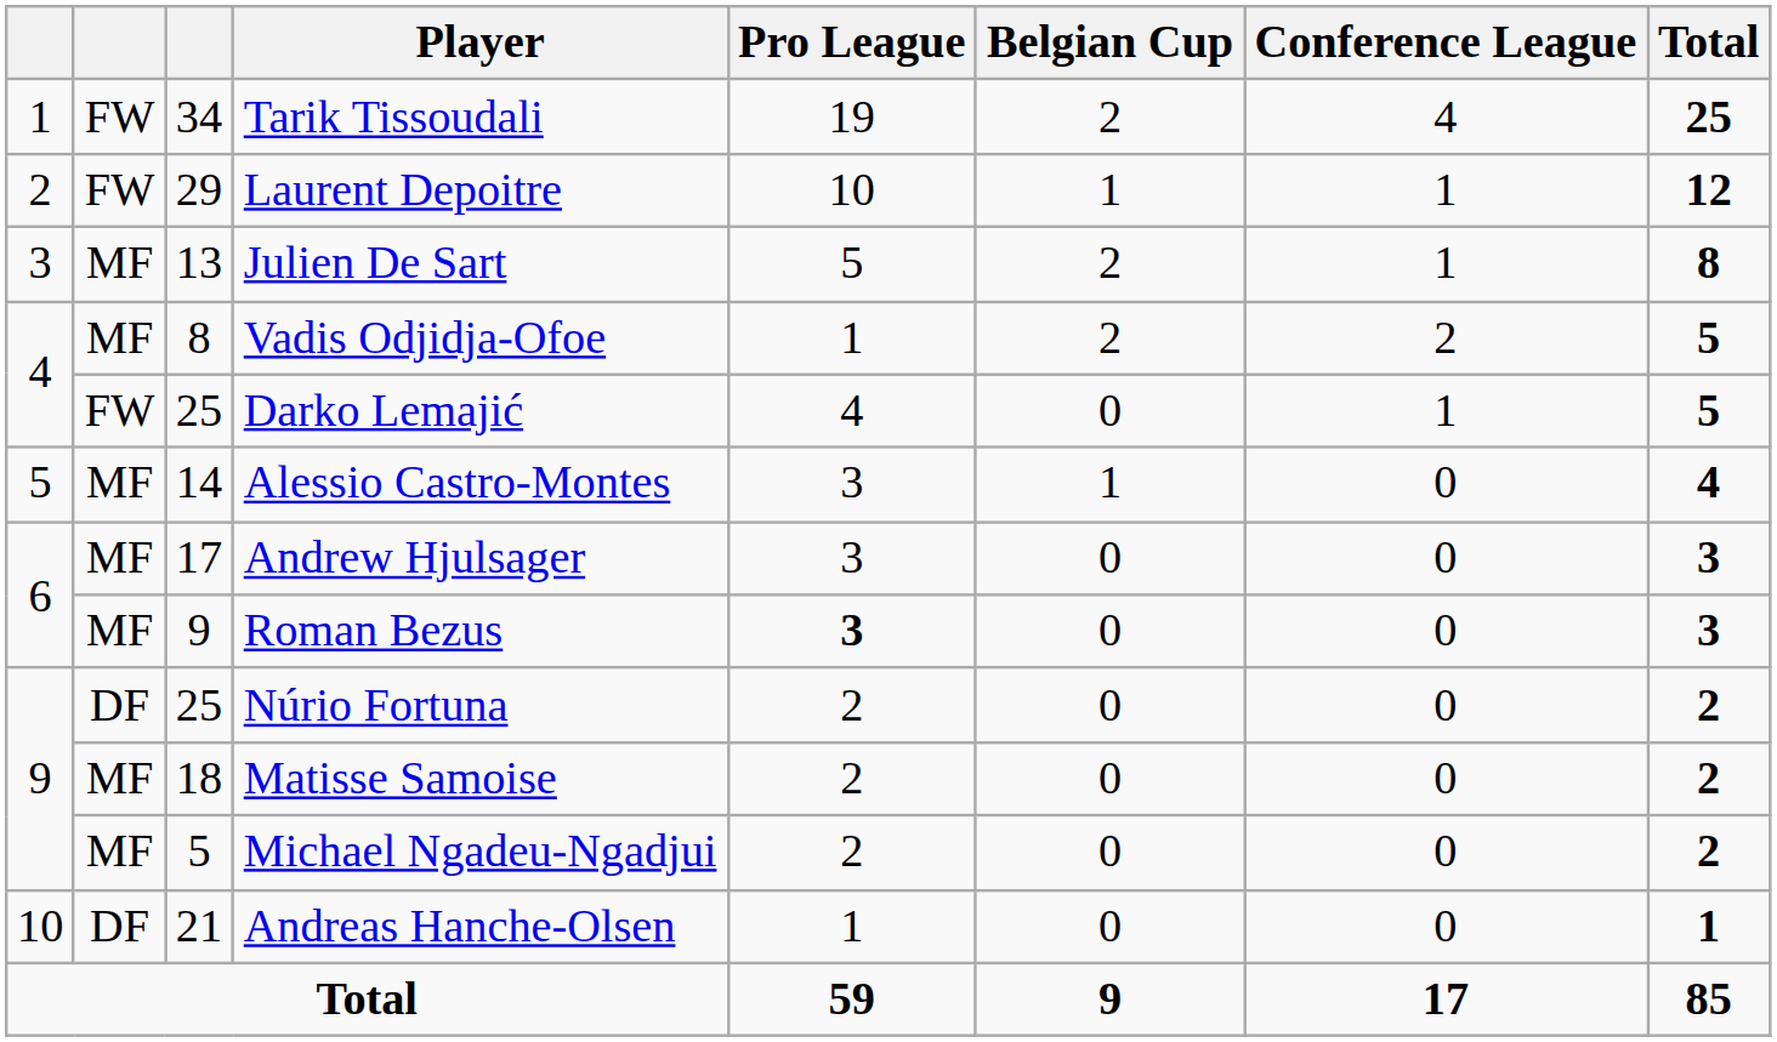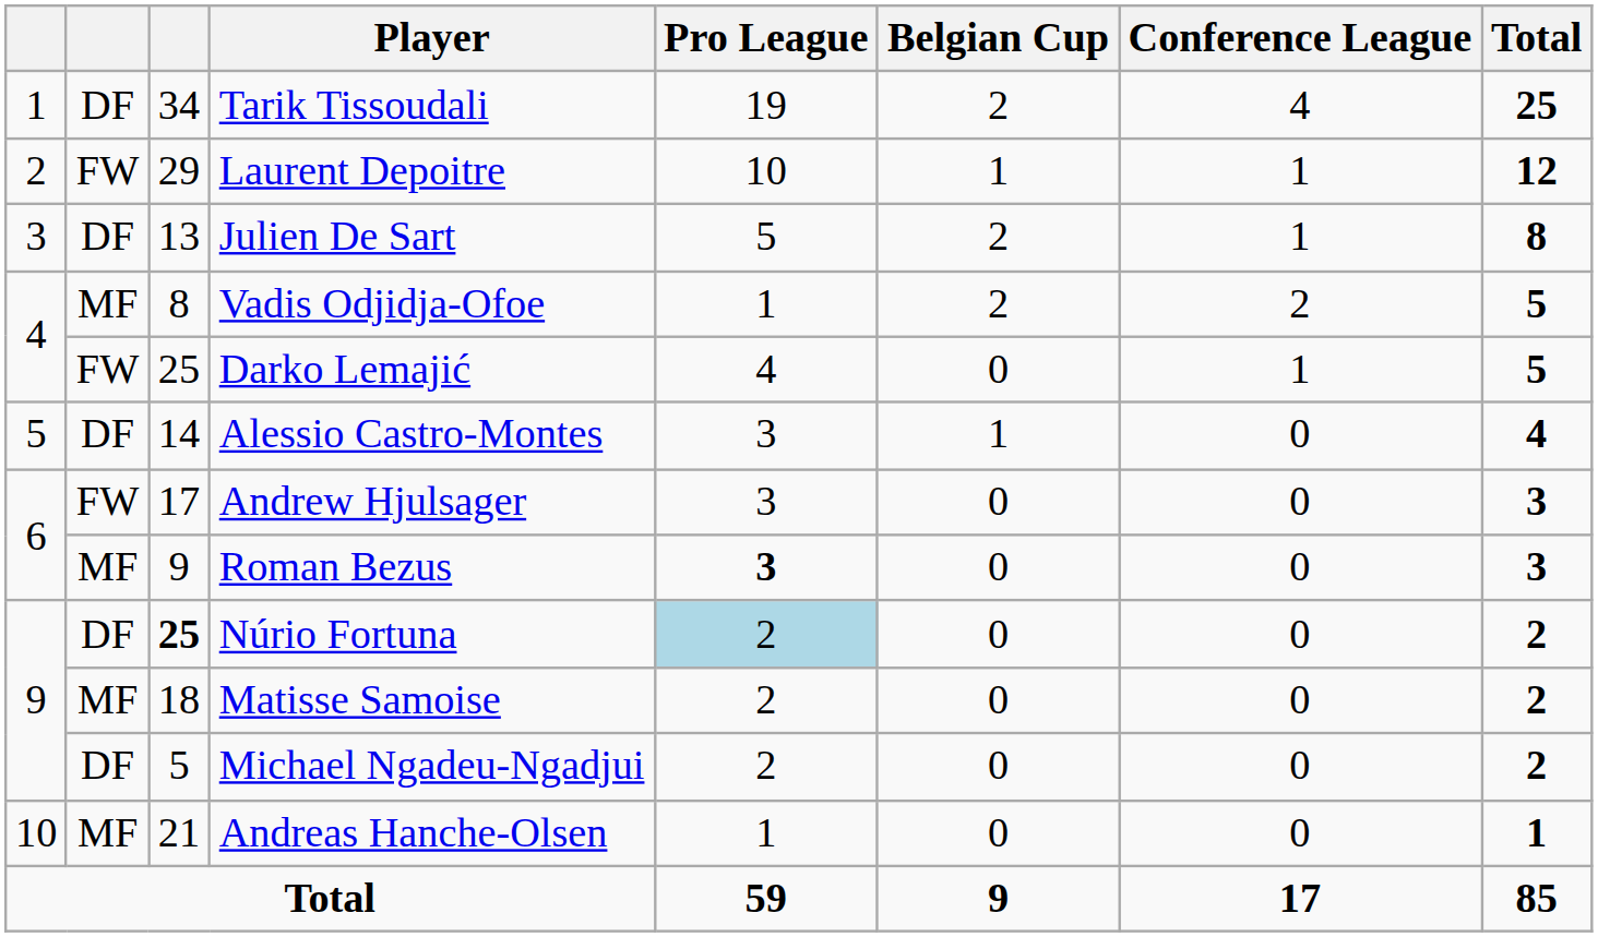Tarik Tissoudali | column 2: FW -> DF
Julien De Sart | column 2: MF -> DF
Alessio Castro-Montes | column 2: MF -> DF
Andrew Hjulsager | column 2: MF -> FW
Núrio Fortuna | column 3: normal -> bold
Núrio Fortuna | Pro League: no background -> lightblue background
Michael Ngadeu-Ngadjui | column 2: MF -> DF
Andreas Hanche-Olsen | column 2: DF -> MF
